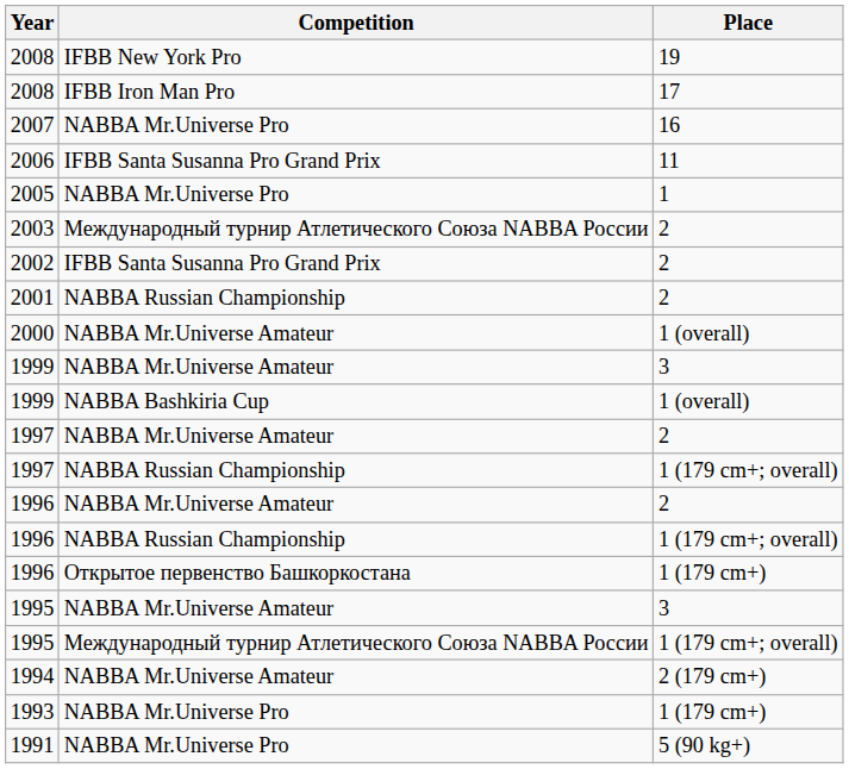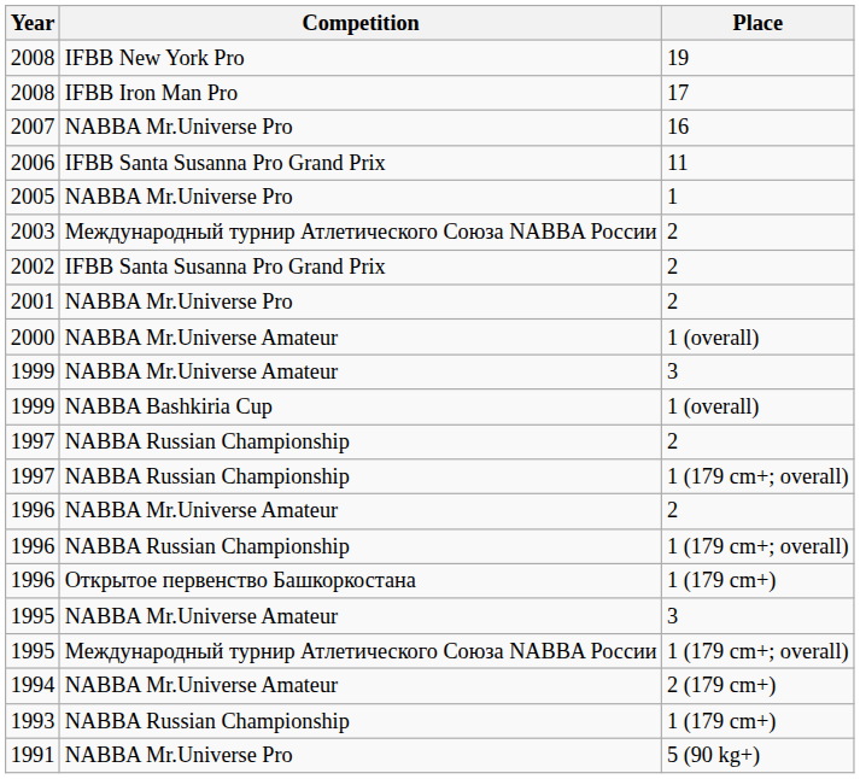2001 | Competition: NABBA Russian Championship -> NABBA Mr.Universe Pro
1997 / 2 | Competition: NABBA Mr.Universe Amateur -> NABBA Russian Championship
1993 | Competition: NABBA Mr.Universe Pro -> NABBA Russian Championship
